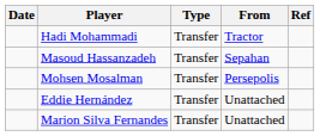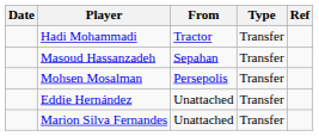columns swapped: From <-> Type
